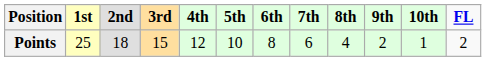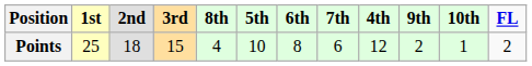columns swapped: 4th <-> 8th
